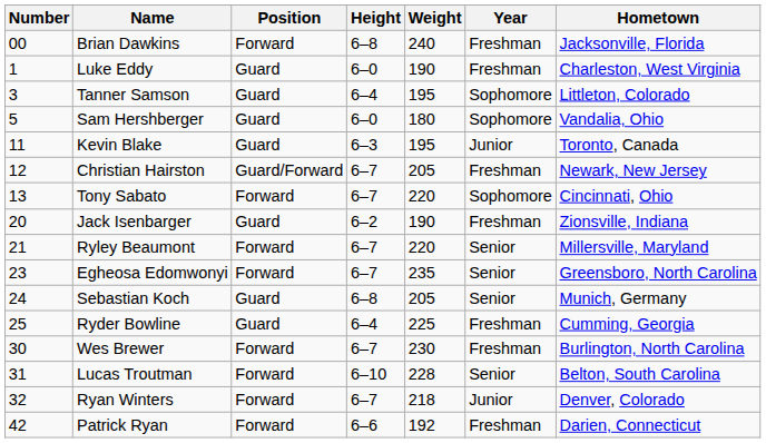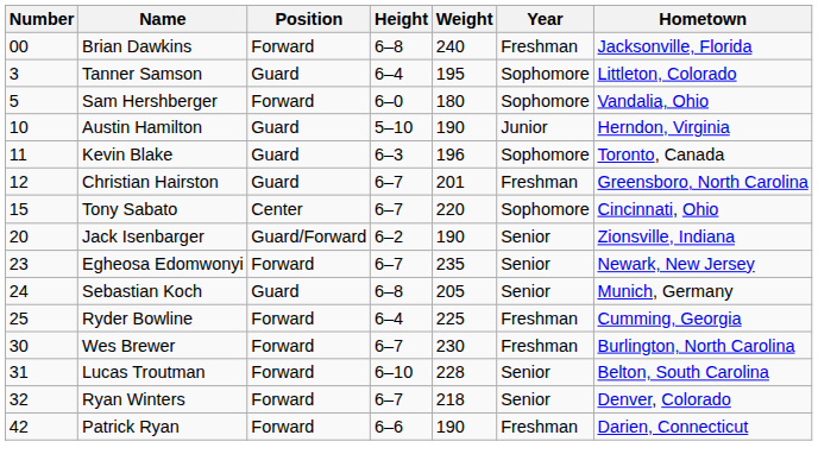- row: 1 | Luke Eddy | Guard | 6–0 | 190 | Freshman | Charleston, West Virginia
Sam Hershberger | Position: Guard -> Forward
+ row: 10 | Austin Hamilton | Guard | 5–10 | 190 | Junior | Herndon, Virginia
Kevin Blake | Weight: 195 -> 196
Kevin Blake | Year: Junior -> Sophomore
Christian Hairston | Position: Guard/Forward -> Guard
Christian Hairston | Weight: 205 -> 201
Christian Hairston | Hometown: Newark, New Jersey -> Greensboro, North Carolina
Tony Sabato | Number: 13 -> 15
Tony Sabato | Position: Forward -> Center
Jack Isenbarger | Position: Guard -> Guard/Forward
Jack Isenbarger | Year: Freshman -> Senior
- row: 21 | Ryley Beaumont | Forward | 6–7 | 220 | Senior | Millersville, Maryland
Egheosa Edomwonyi | Hometown: Greensboro, North Carolina -> Newark, New Jersey
Ryder Bowline | Position: Guard -> Forward
Ryan Winters | Year: Junior -> Senior
Patrick Ryan | Weight: 192 -> 190
